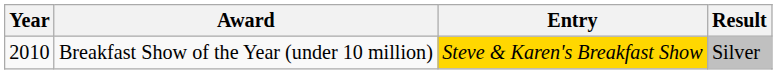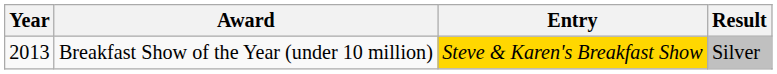Breakfast Show of the Year (under 10 million) | Year: 2010 -> 2013
